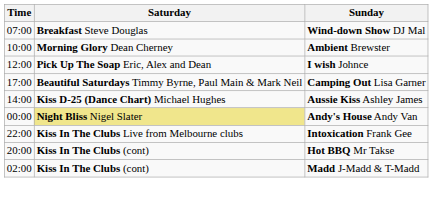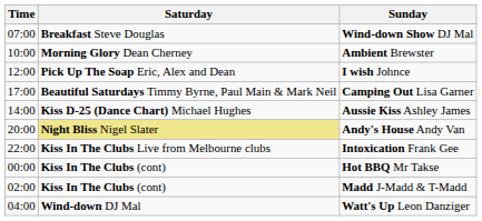Andy's House Andy Van | Time: 00:00 -> 20:00
Hot BBQ Mr Takse | Time: 20:00 -> 00:00
+ row: 04:00 | Wind-down DJ Mal | Watt's Up Leon Danziger
